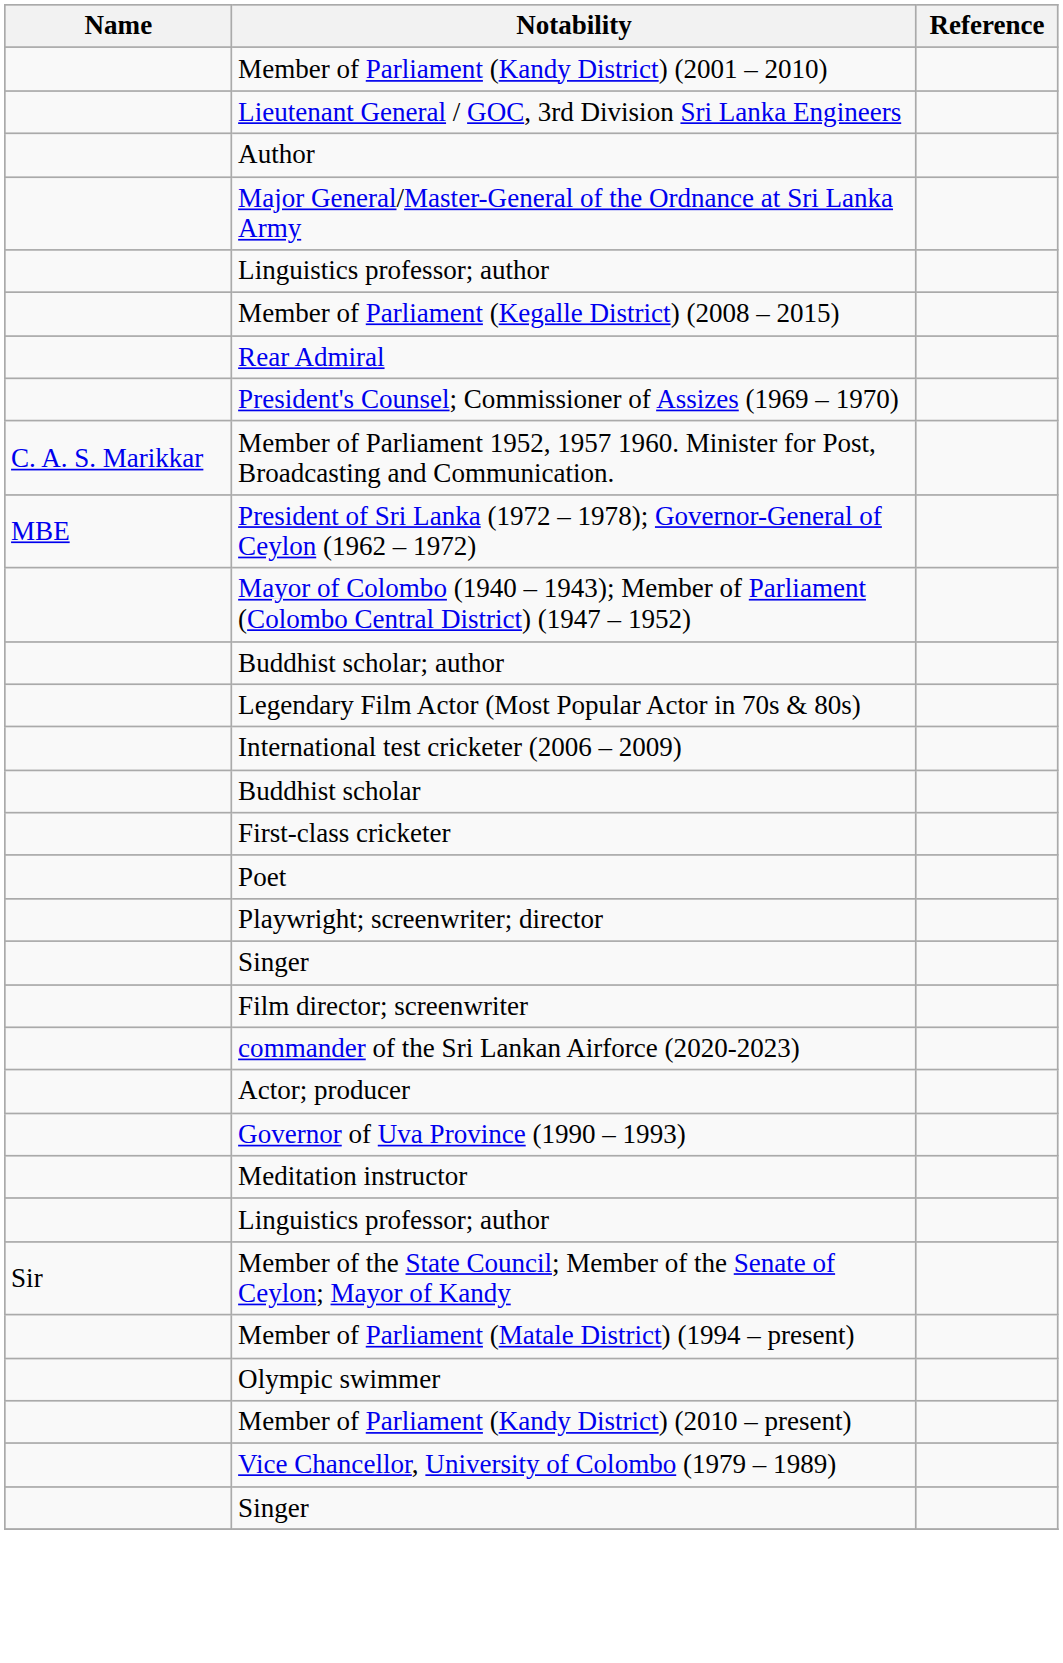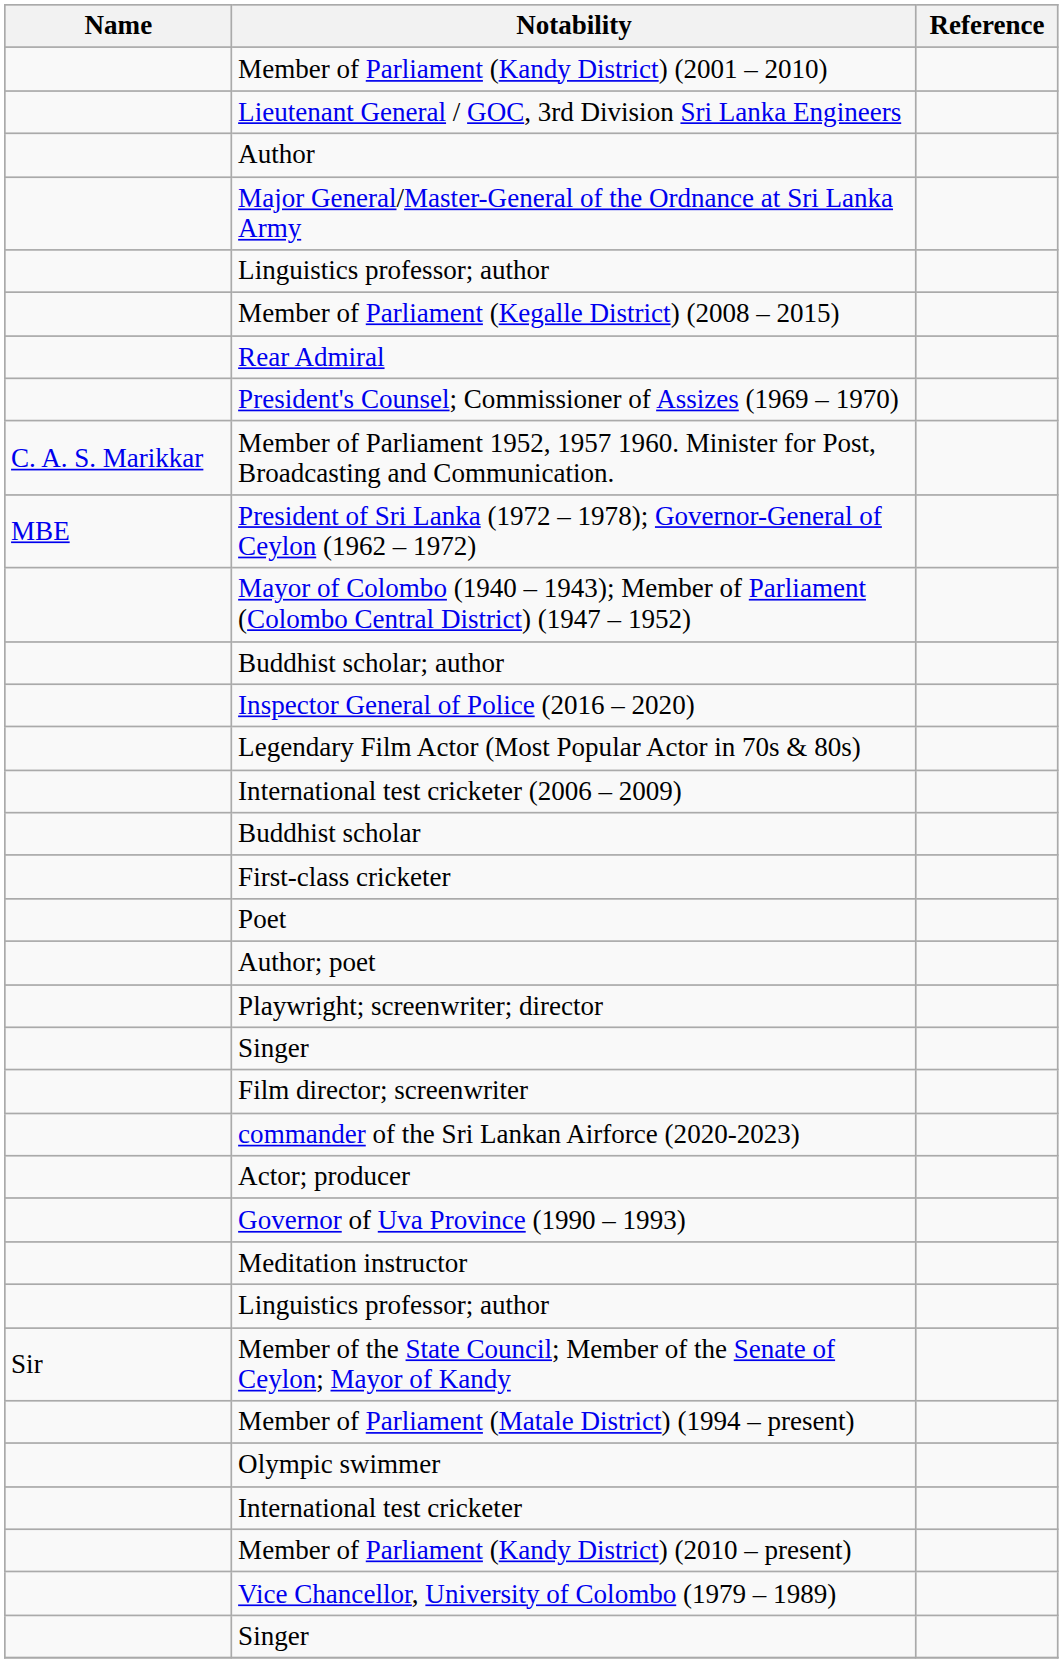+ row: Inspector General of Police (2016 – 2020)
+ row: Author; poet
+ row: International test cricketer
